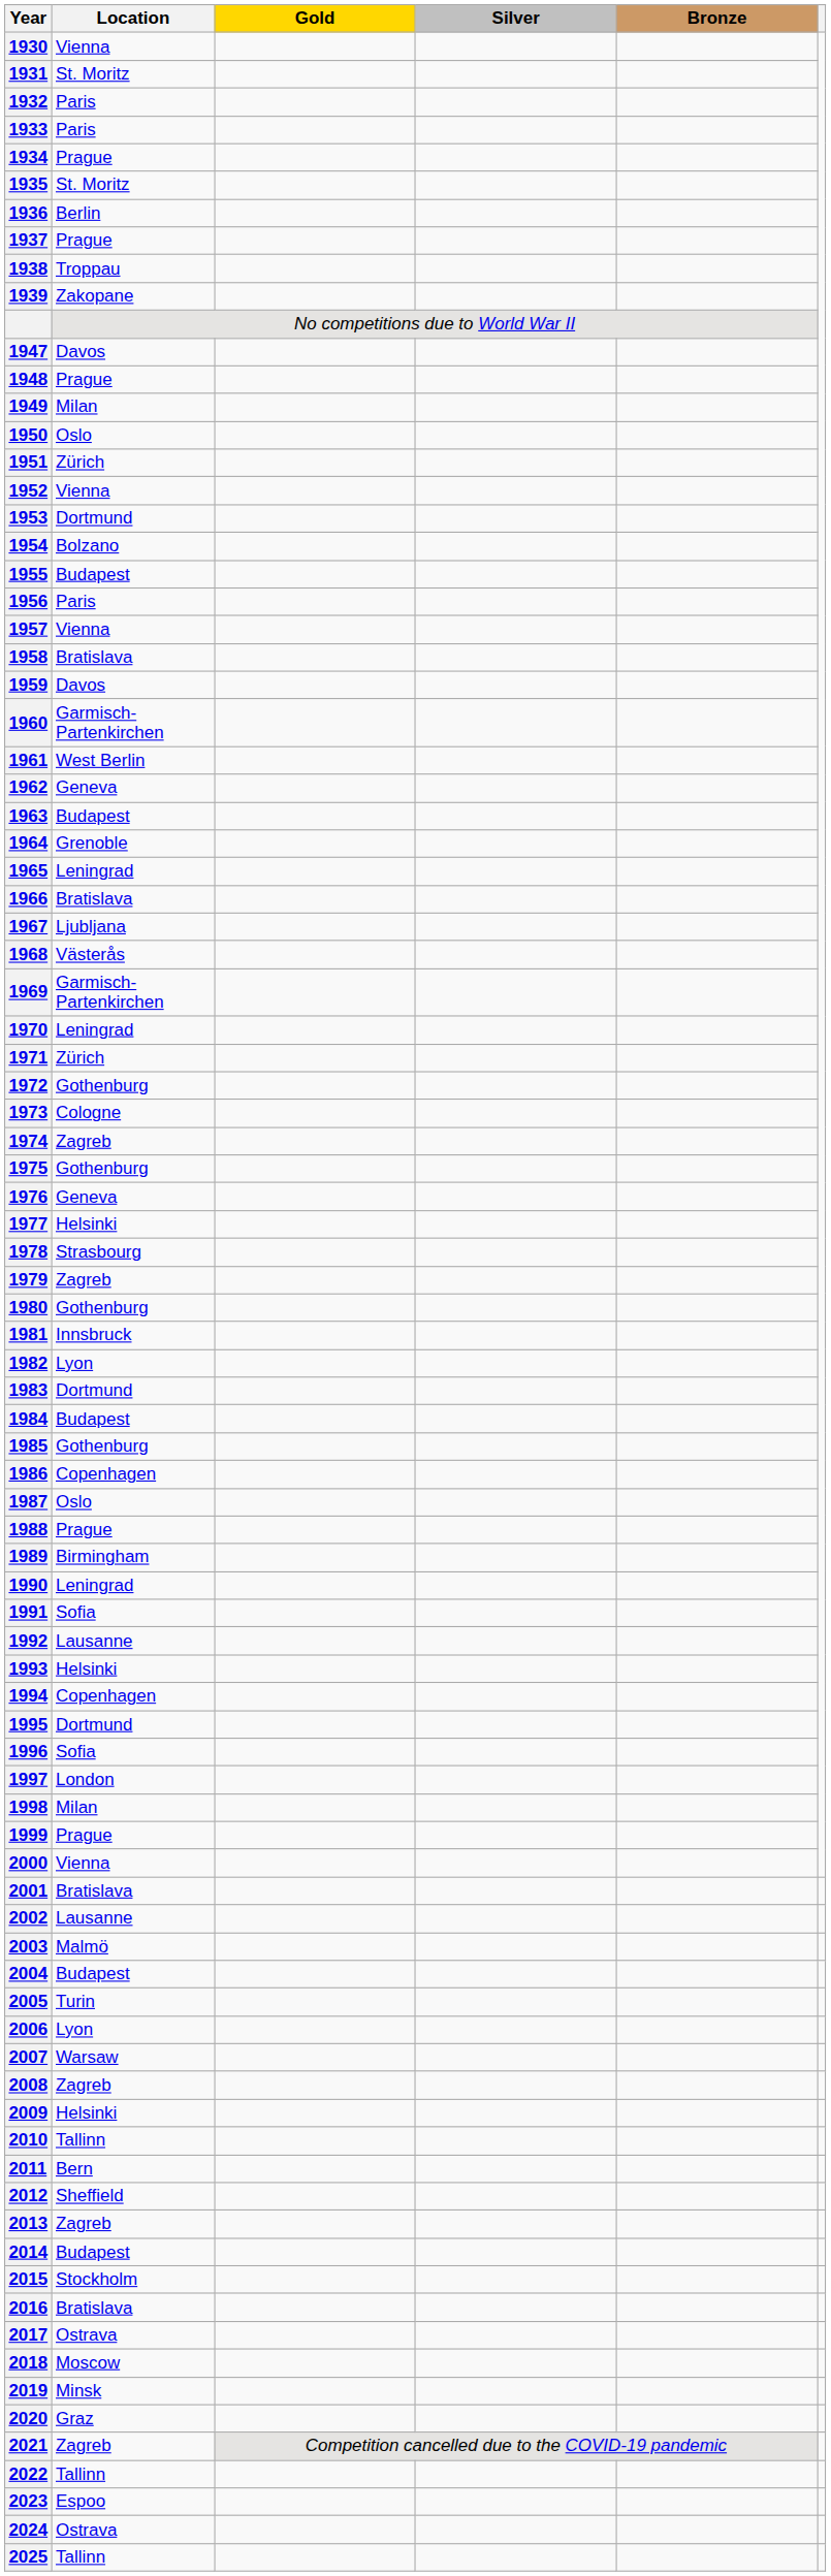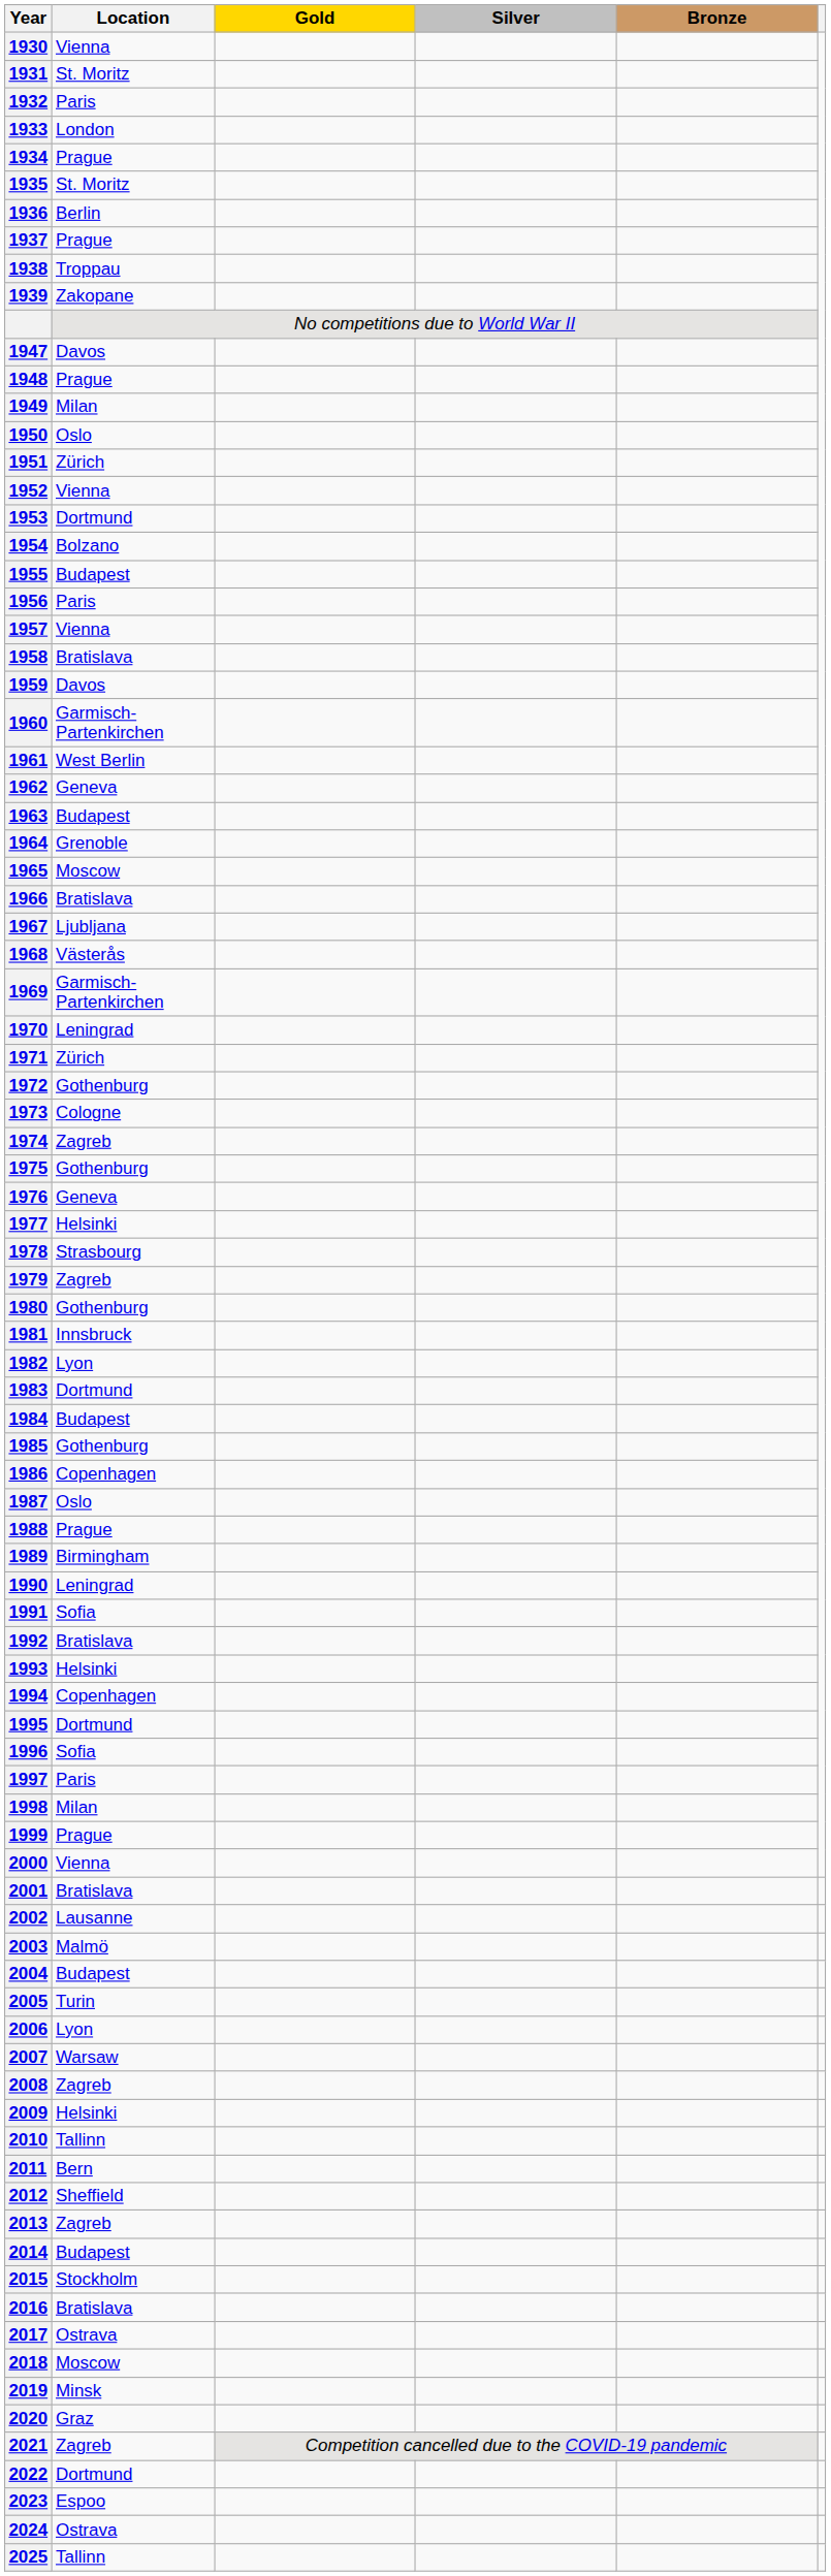1933 | Location: Paris -> London
1965 | Location: Leningrad -> Moscow
1992 | Location: Lausanne -> Bratislava
1997 | Location: London -> Paris
2022 | Location: Tallinn -> Dortmund
